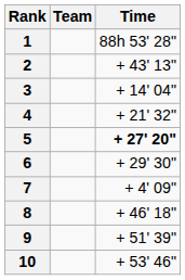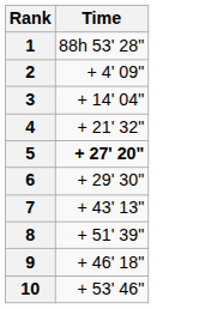- column: Team
2 | Time: + 43' 13" -> + 4' 09"
7 | Time: + 4' 09" -> + 43' 13"
8 | Time: + 46' 18" -> + 51' 39"
9 | Time: + 51' 39" -> + 46' 18"
